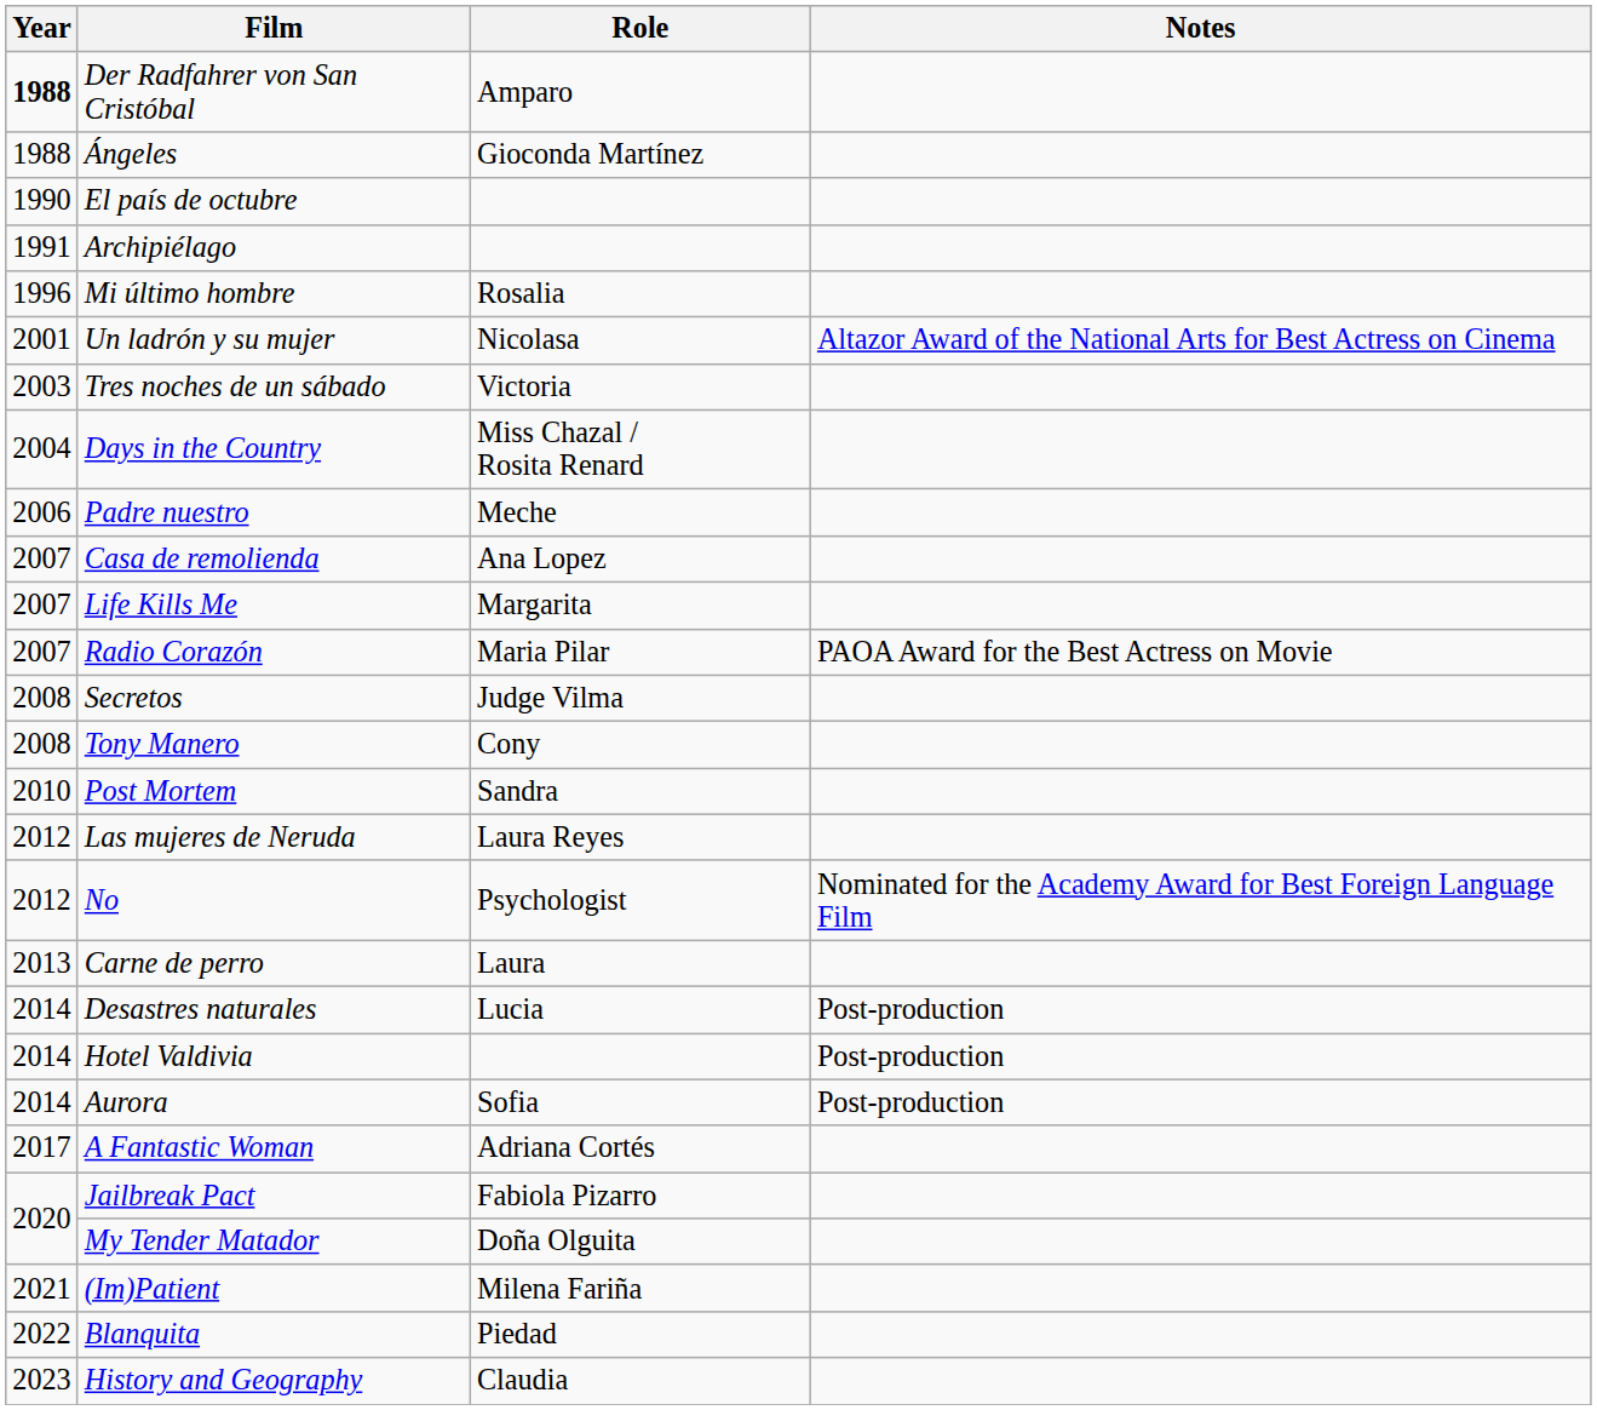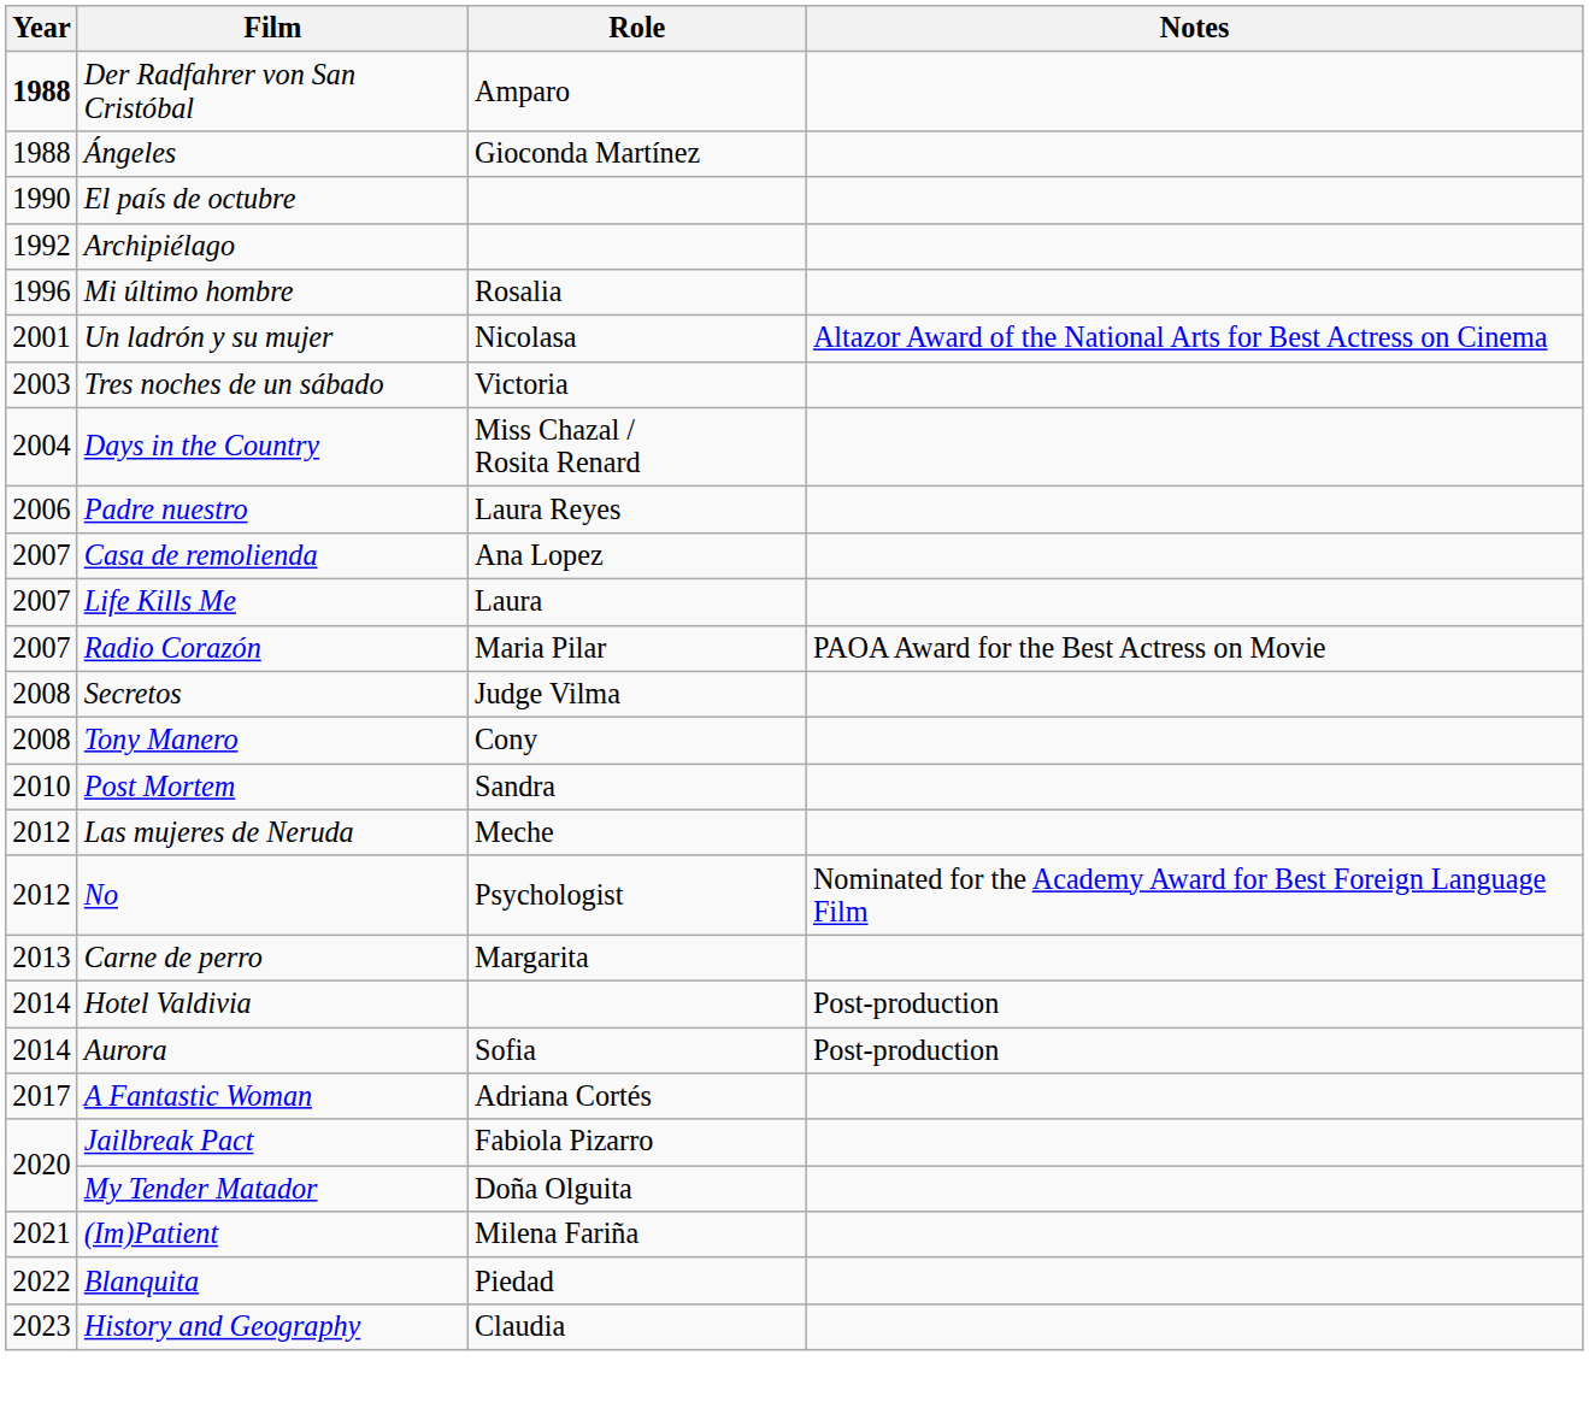Archipiélago | Year: 1991 -> 1992
Padre nuestro | Role: Meche -> Laura Reyes
Life Kills Me | Role: Margarita -> Laura
Las mujeres de Neruda | Role: Laura Reyes -> Meche
Carne de perro | Role: Laura -> Margarita
- row: 2014 | Desastres naturales | Lucia | Post-production
